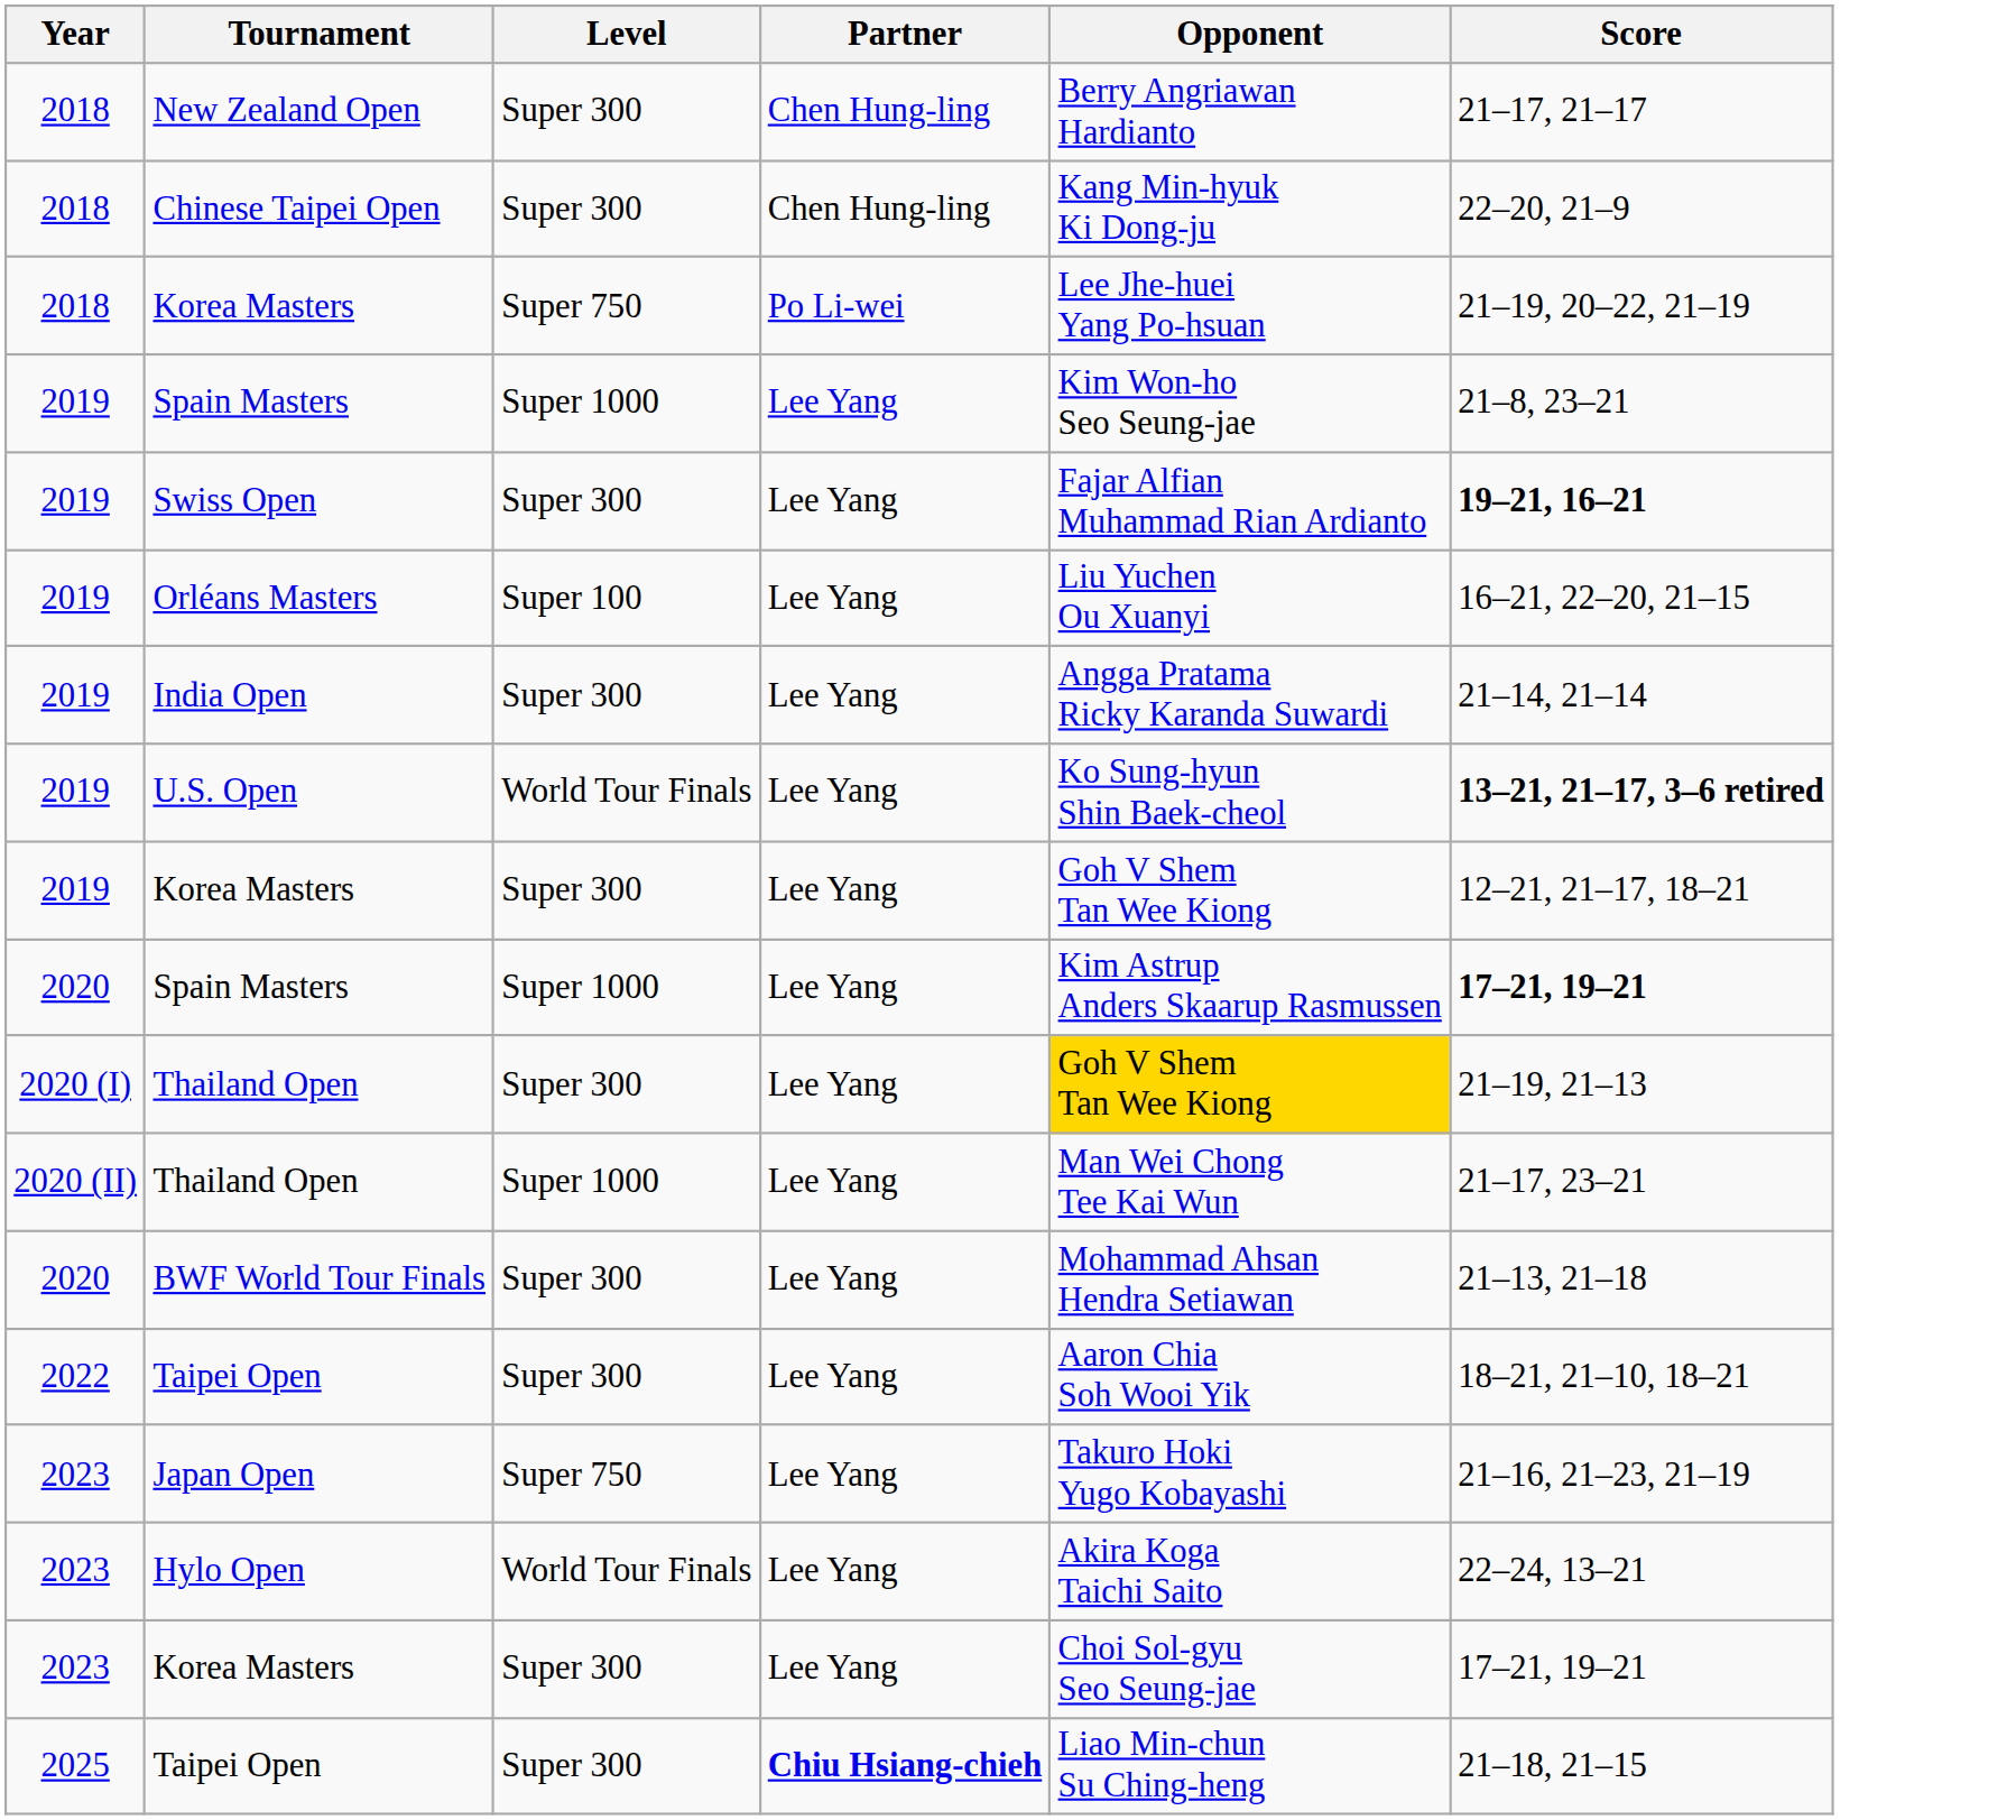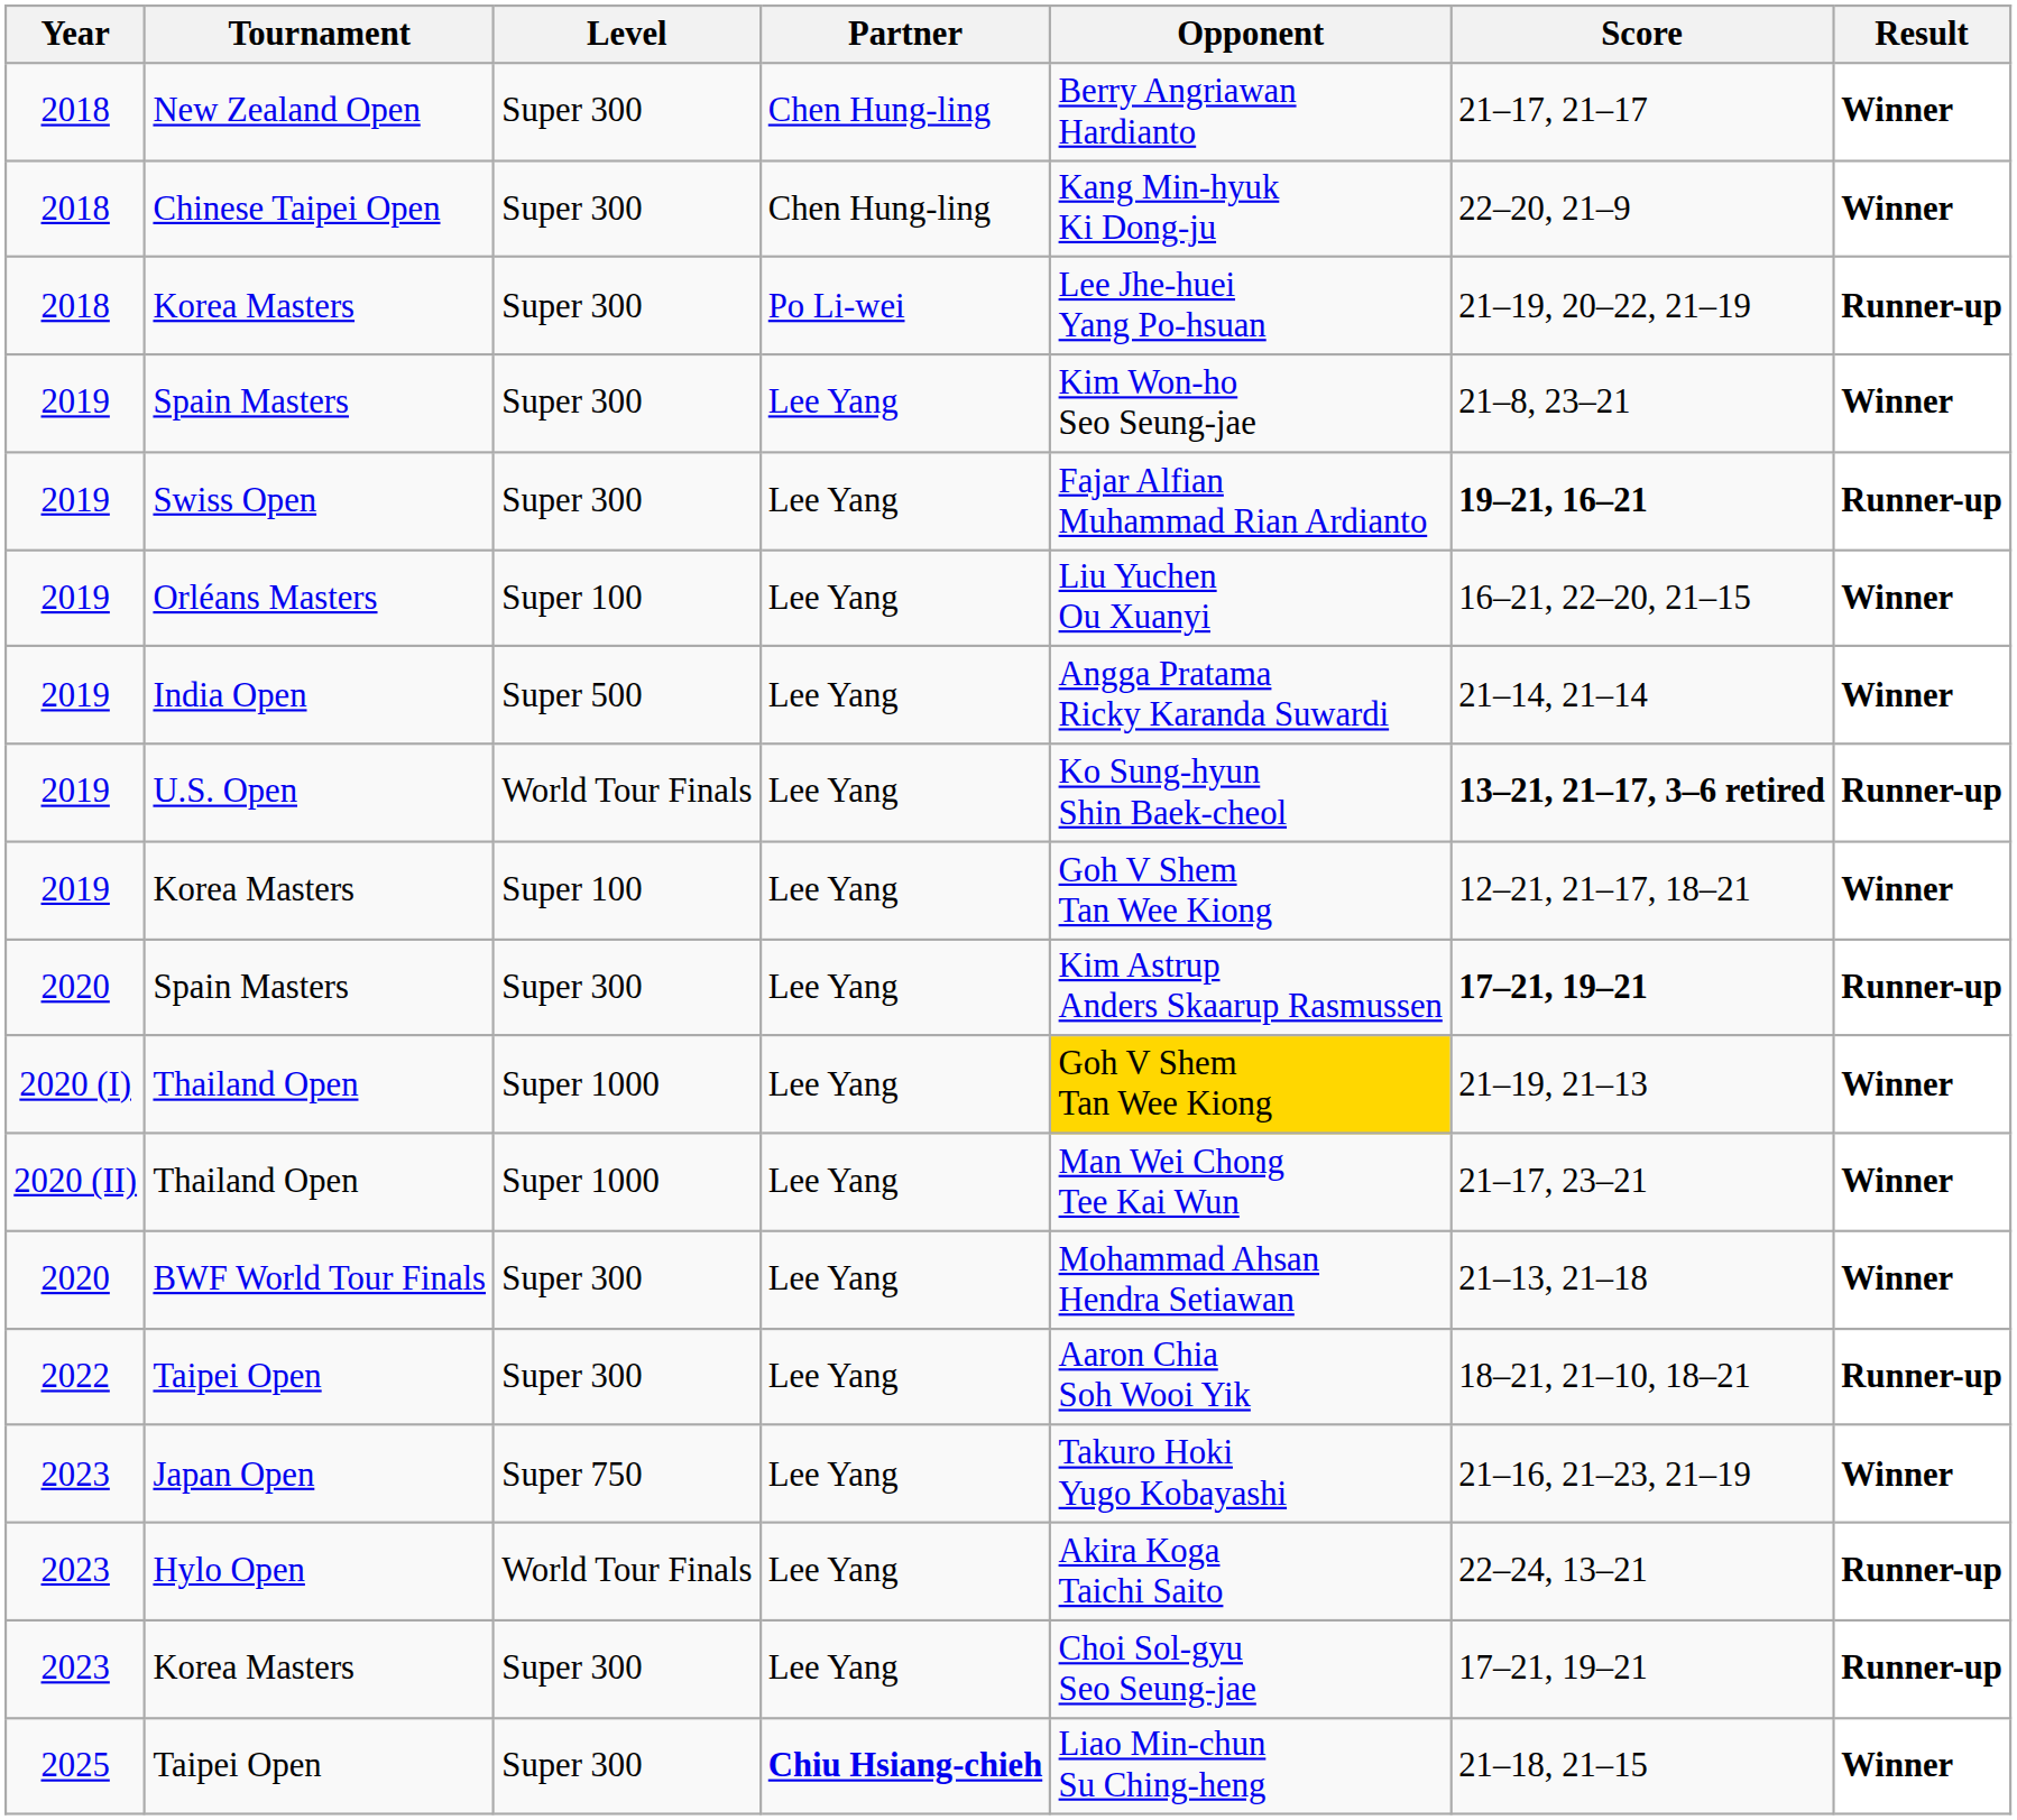+ column: Result | Winner | Winner | Runner-up | Winner | Runner-up | Winner | Winner | Runner-up | Winner | Runner-up | Winner | Winner | Winner | Runner-up | Winner | Runner-up | Runner-up | Winner
2018 / Korea Masters | Level: Super 750 -> Super 300
2019 / Spain Masters | Level: Super 1000 -> Super 300
India Open | Level: Super 300 -> Super 500
2019 / Korea Masters | Level: Super 300 -> Super 100
2020 / Spain Masters | Level: Super 1000 -> Super 300
2020 (I) / Thailand Open | Level: Super 300 -> Super 1000
